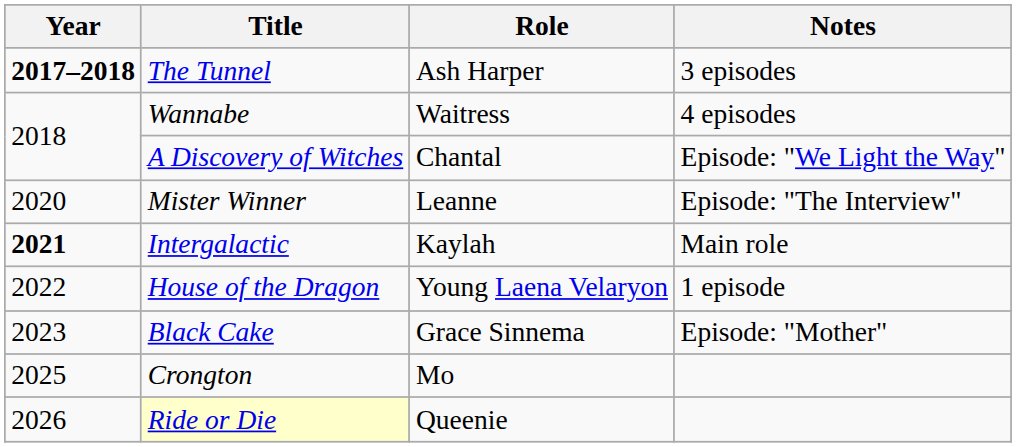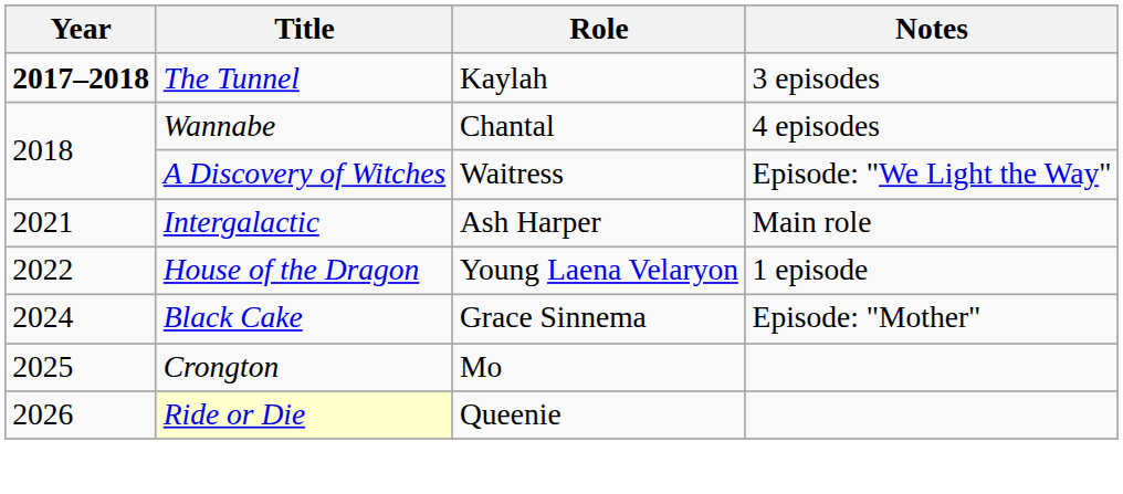The Tunnel | Role: Ash Harper -> Kaylah
Wannabe | Role: Waitress -> Chantal
A Discovery of Witches | Role: Chantal -> Waitress
- row: 2020 | Mister Winner | Leanne | Episode: "The Interview"
Intergalactic | Year: bold -> normal
Intergalactic | Role: Kaylah -> Ash Harper
Black Cake | Year: 2023 -> 2024
